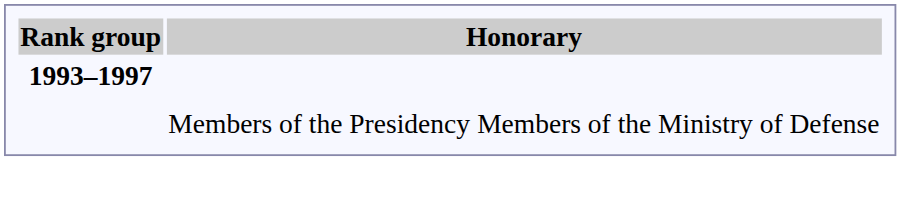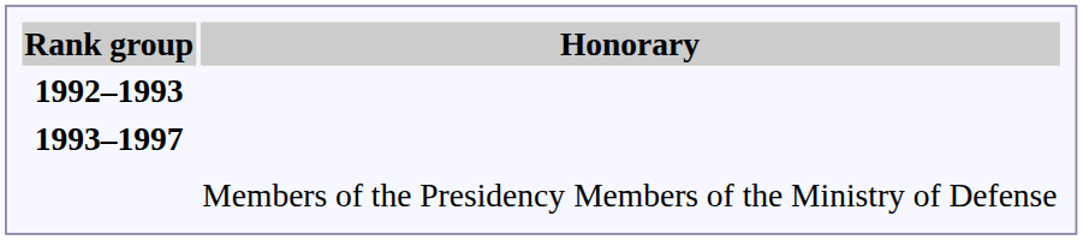+ row: 1992–1993
